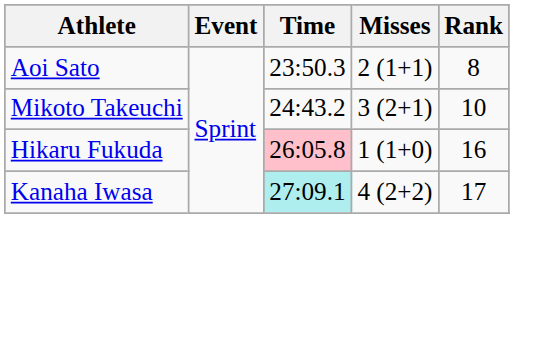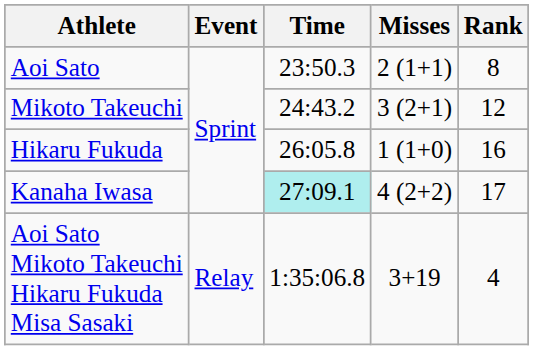Mikoto Takeuchi | Rank: 10 -> 12
Hikaru Fukuda | Time: pink background -> no background
+ row: Aoi Sato Mikoto Takeuchi Hikaru Fukuda Misa Sasaki | Relay | 1:35:06.8 | 3+19 | 4
